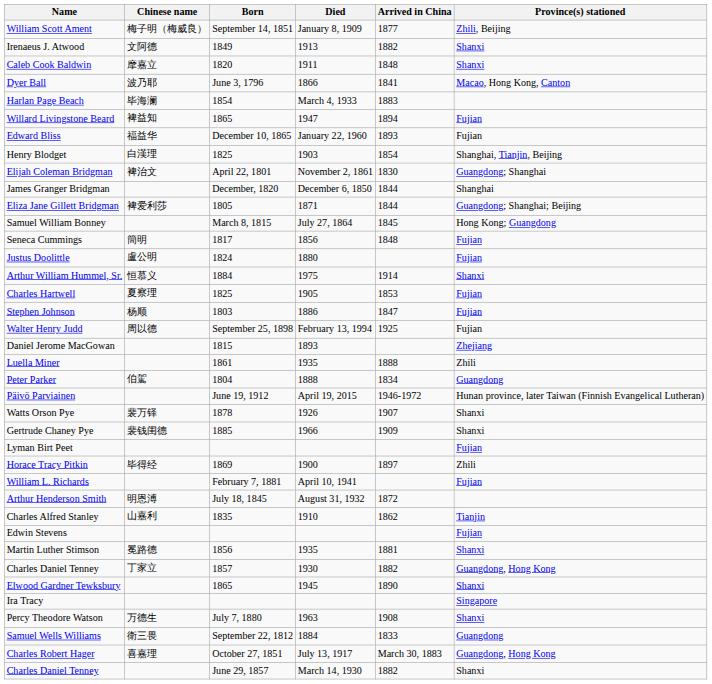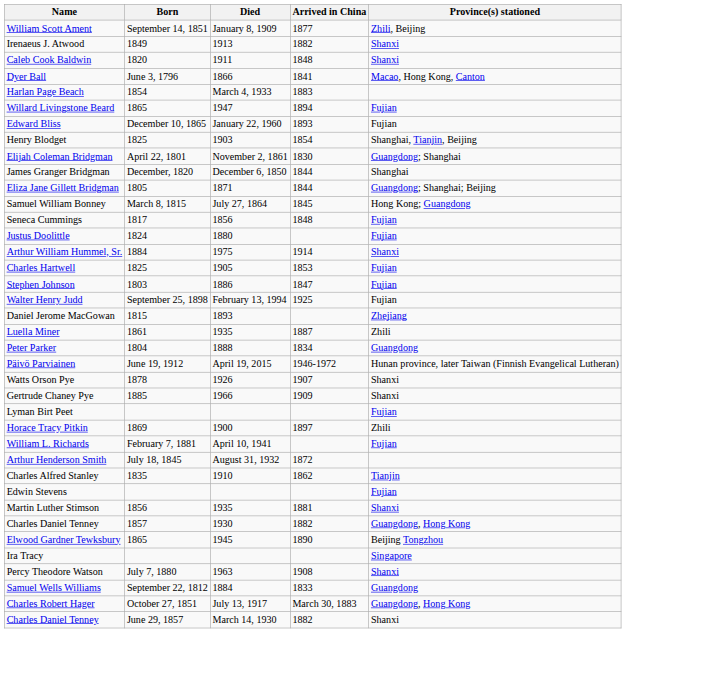- column: Chinese name | 梅子明（梅威良） | 文阿德 | 摩嘉立 | 波乃耶 | 毕海澜 | 裨益知 | 福益华 | 白漢理 | 裨治文 | 裨爱利莎 | 簡明 | 盧公明 | 恒慕义 | 夏察理 | 杨顺 | 周以德 | 伯駕 | 裴万铎 | 裴钱闺德 | 毕得经 | 明恩溥 | 山嘉利 | 冕路德 | 丁家立 | 万德生 | 衛三畏 | 喜嘉理
Luella Miner | Arrived in China: 1888 -> 1887
Elwood Gardner Tewksbury | Province(s) stationed: Shanxi -> Beijing Tongzhou
